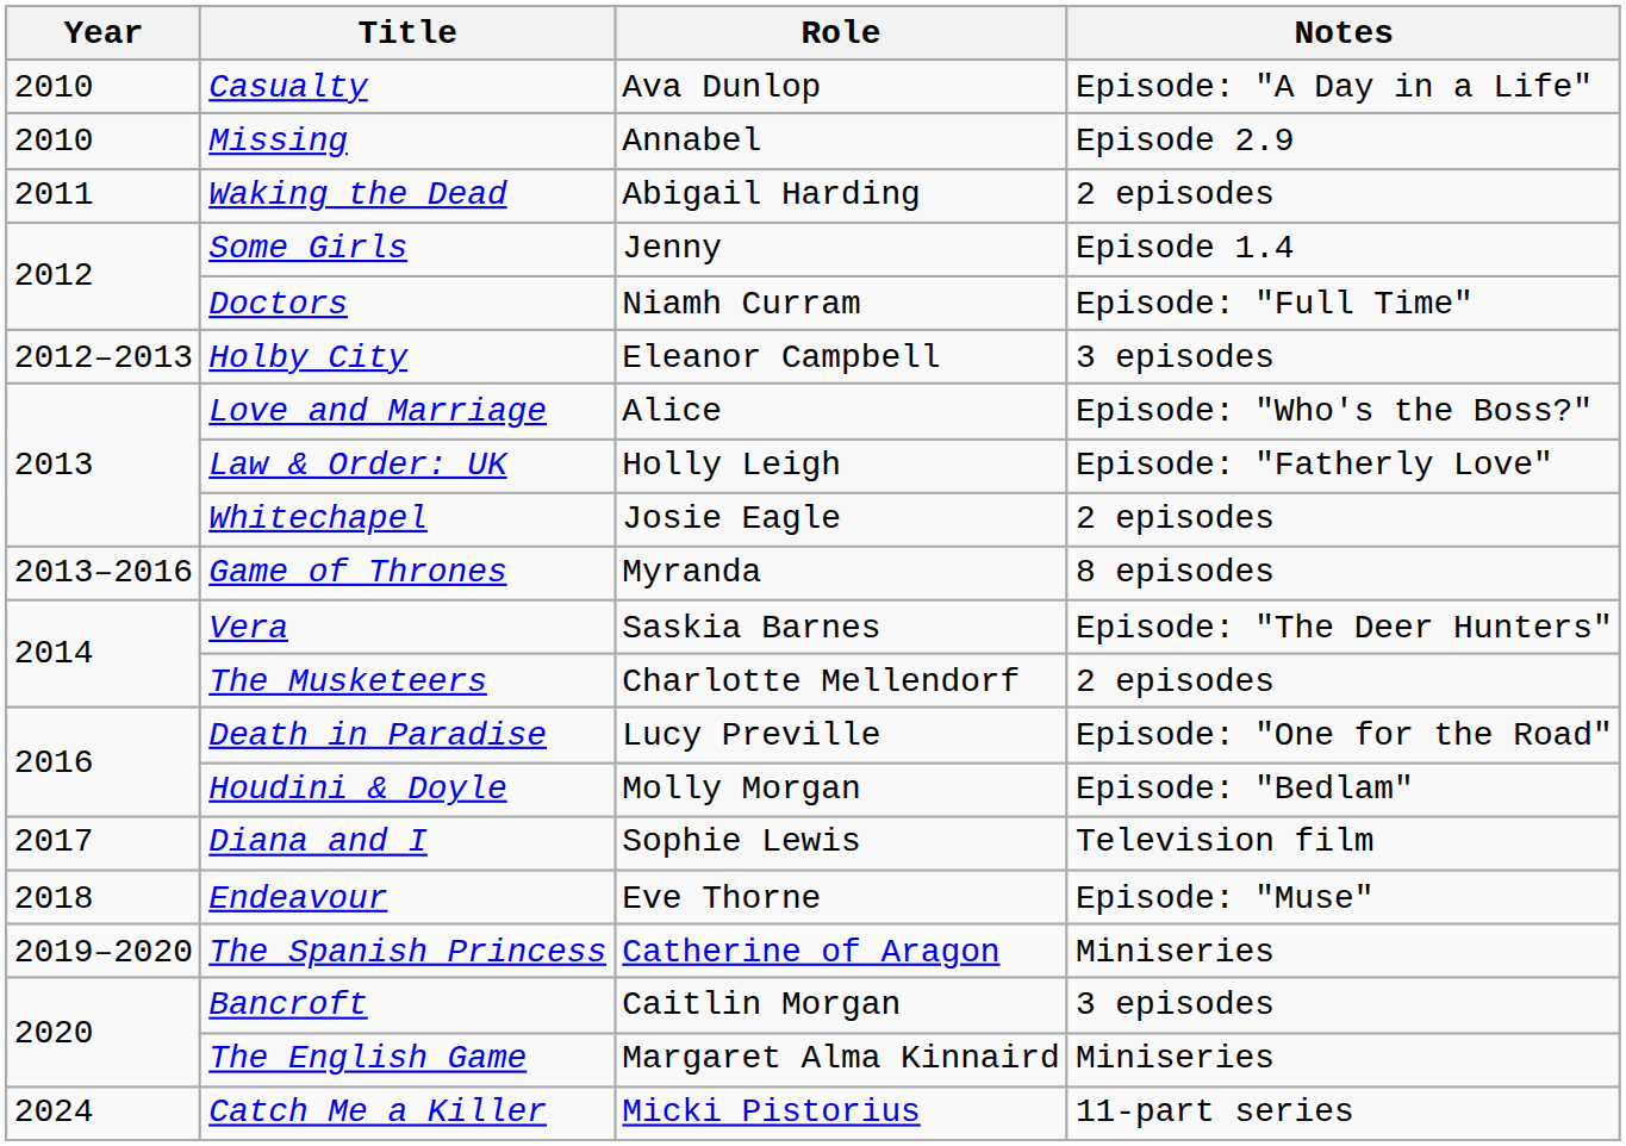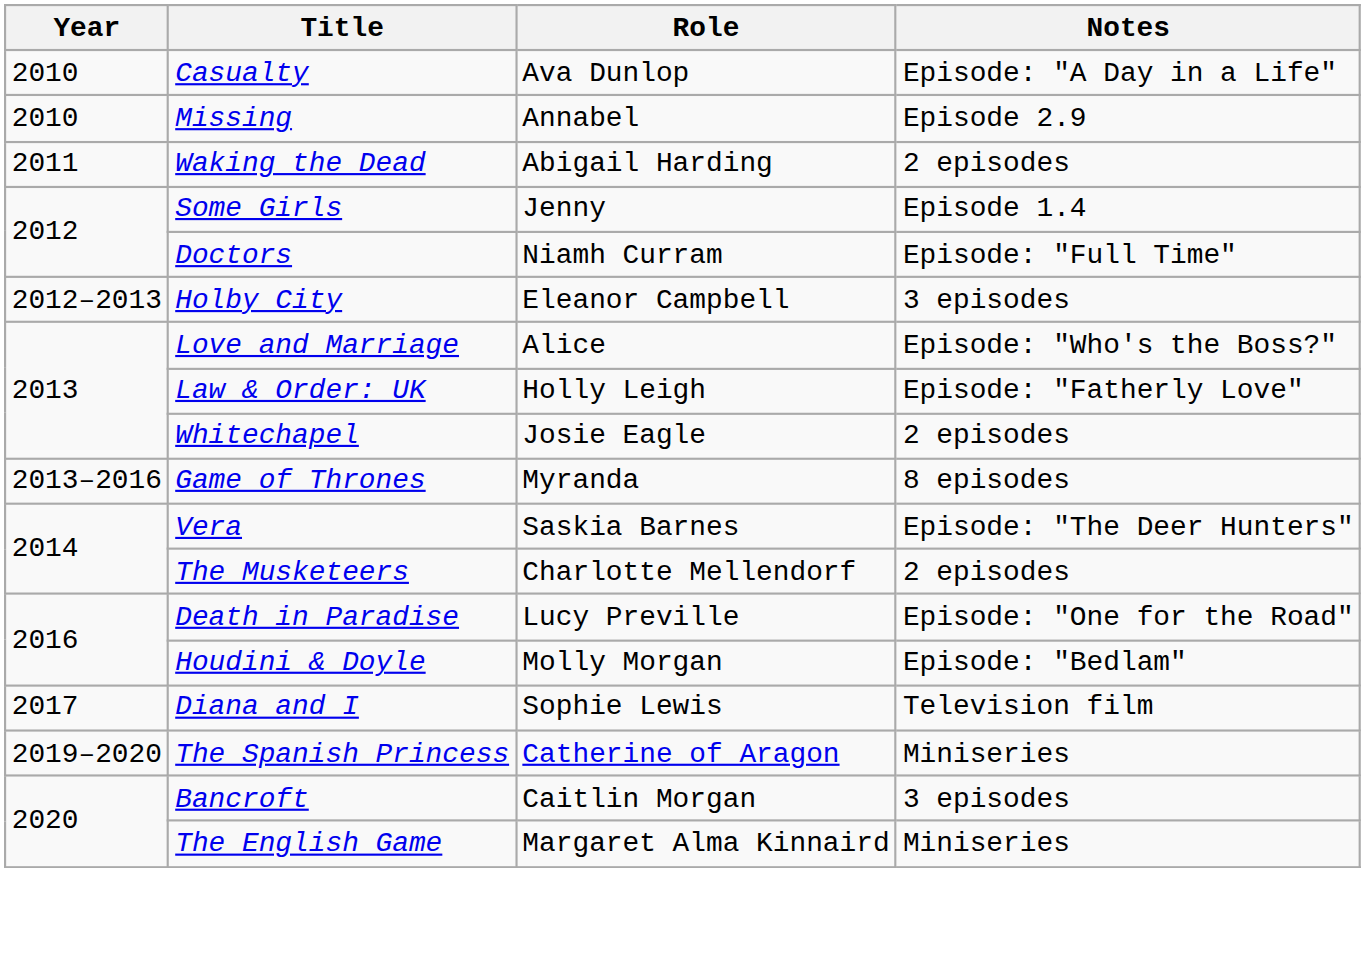- row: 2018 | Endeavour | Eve Thorne | Episode: "Muse"
- row: 2024 | Catch Me a Killer | Micki Pistorius | 11-part series
